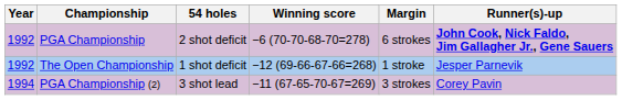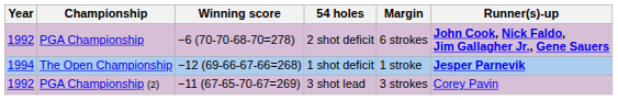columns swapped: 54 holes <-> Winning score
The Open Championship | Year: 1992 -> 1994
The Open Championship | Runner(s)-up: normal -> bold
PGA Championship (2) | Year: 1994 -> 1992
